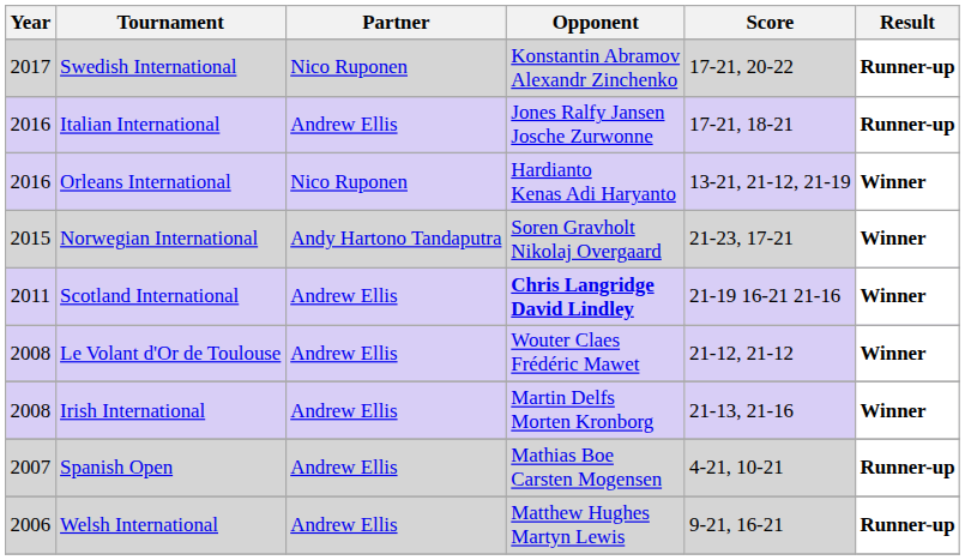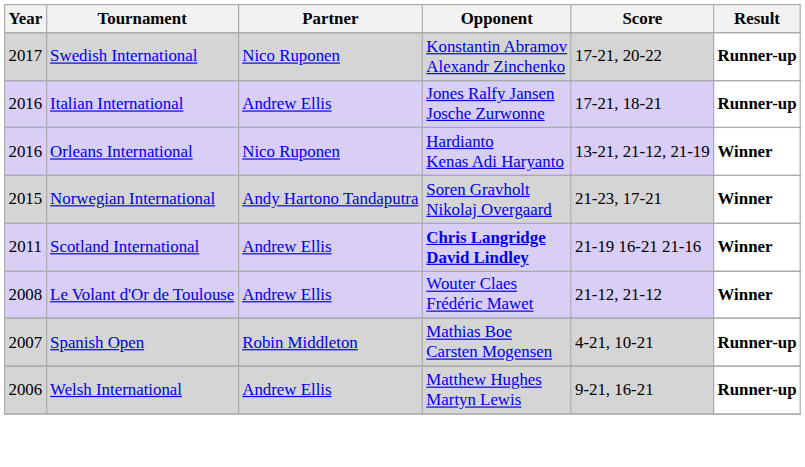- row: 2008 | Irish International | Andrew Ellis | Martin Delfs Morten Kronborg | 21-13, 21-16 | Winner
Spanish Open | Partner: Andrew Ellis -> Robin Middleton
